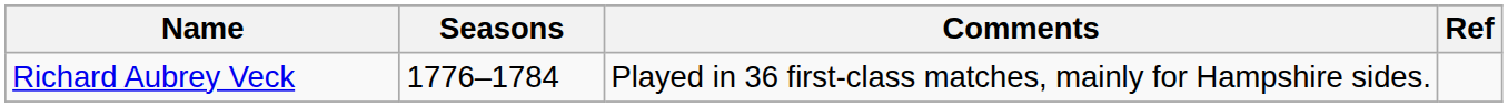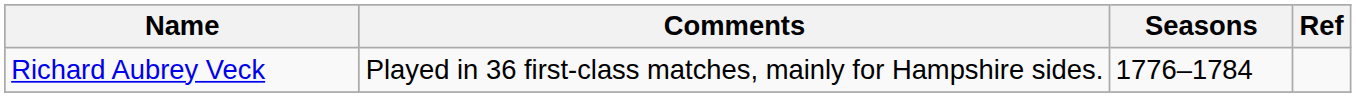columns swapped: Seasons <-> Comments
